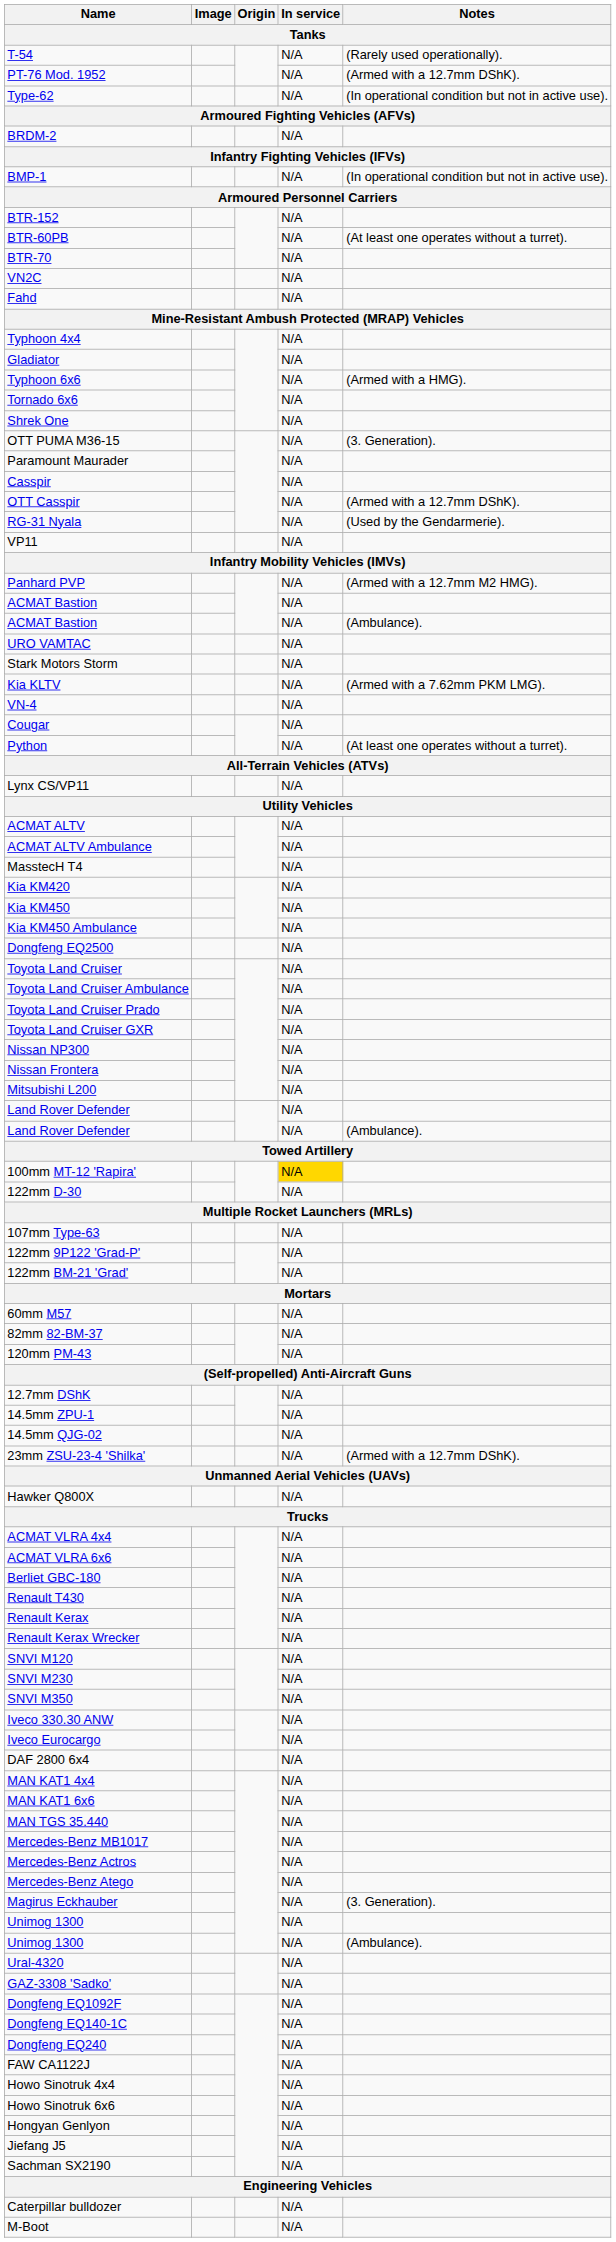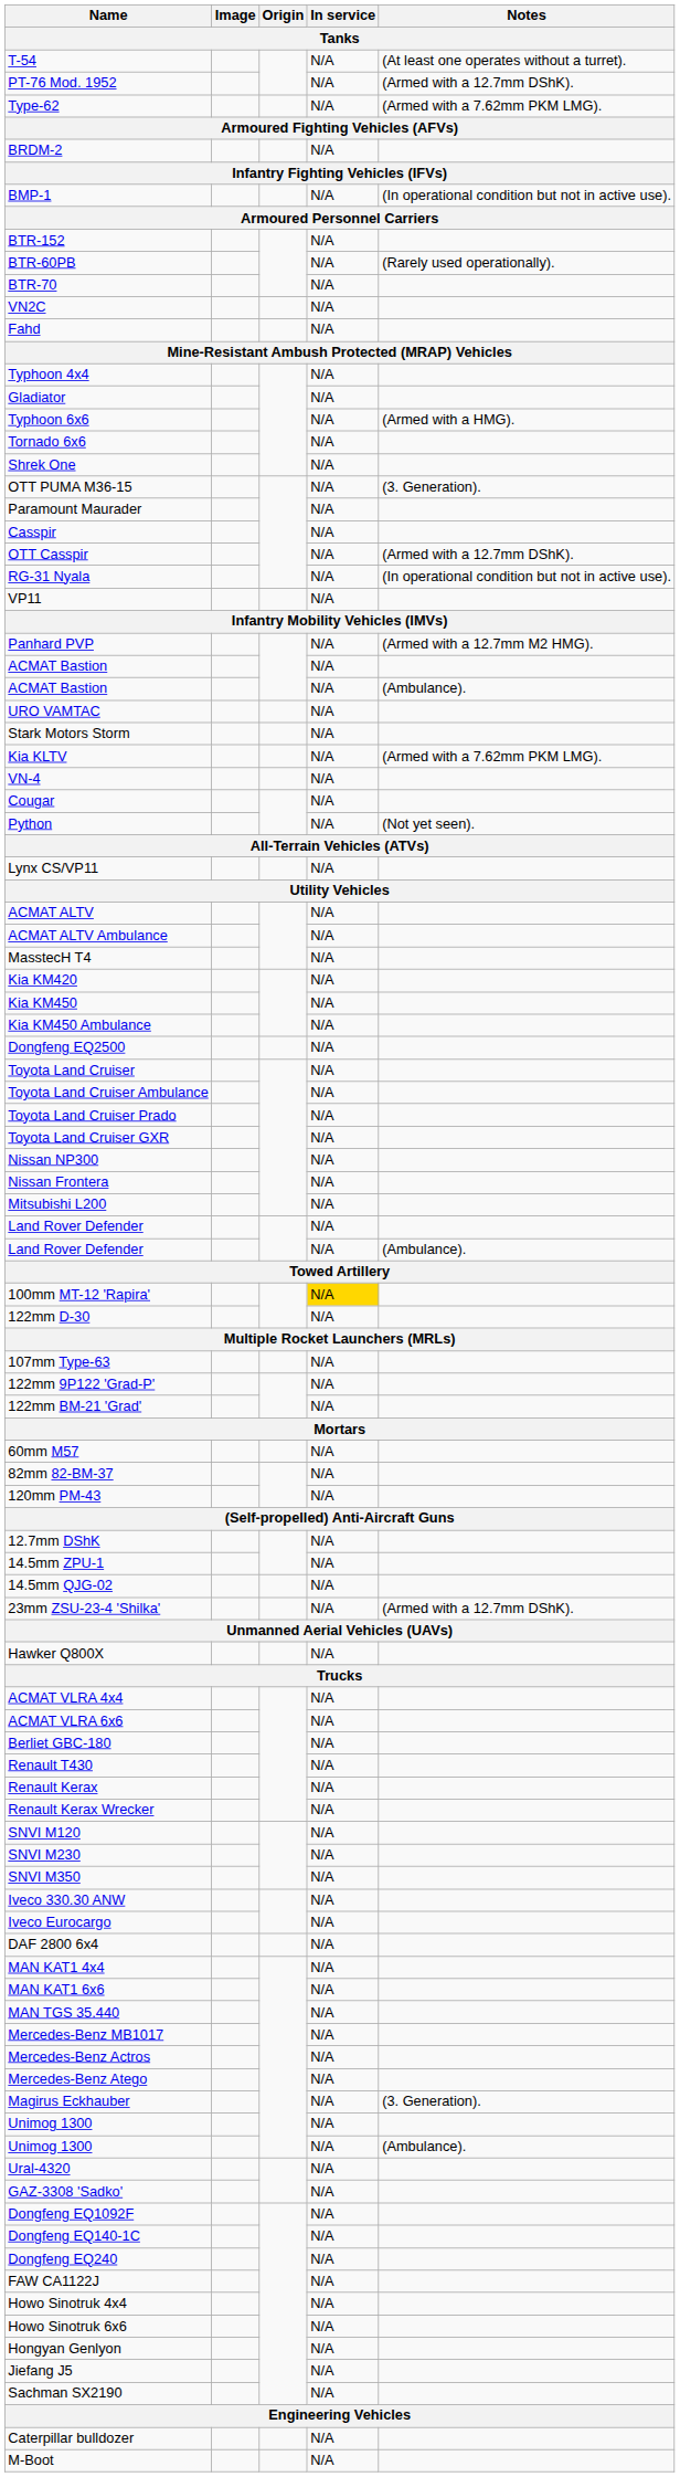T-54 | Notes: (Rarely used operationally). -> (At least one operates without a turret).
Type-62 | Notes: (In operational condition but not in active use). -> (Armed with a 7.62mm PKM LMG).
BTR-60PB | Notes: (At least one operates without a turret). -> (Rarely used operationally).
RG-31 Nyala | Notes: (Used by the Gendarmerie). -> (In operational condition but not in active use).
Python | Notes: (At least one operates without a turret). -> (Not yet seen).
